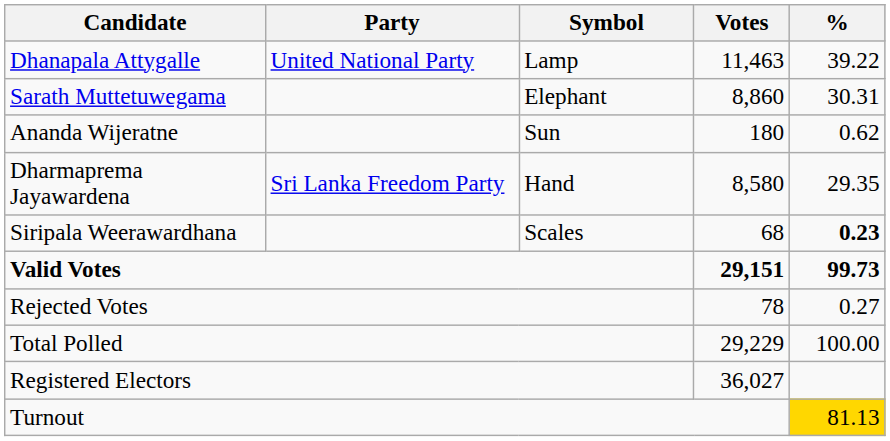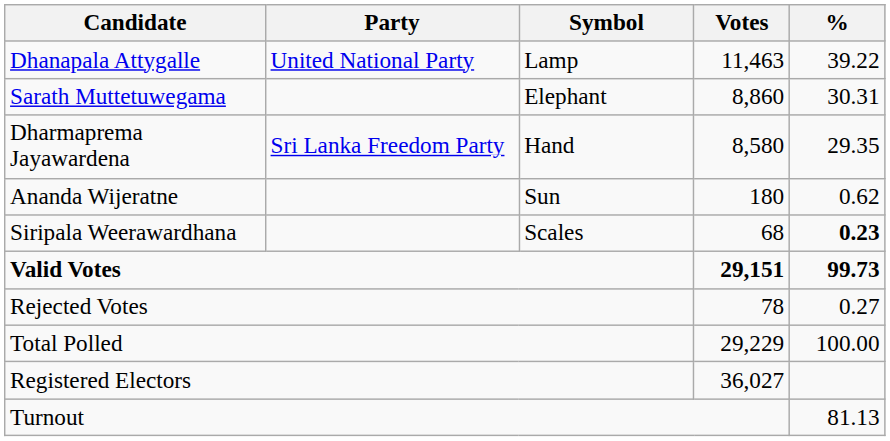rows swapped: Dharmaprema Jayawardena <-> Ananda Wijeratne
Turnout | %: gold background -> no background
